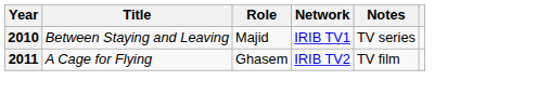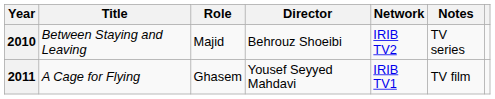+ column: Director | Behrouz Shoeibi | Yousef Seyyed Mahdavi
2010 | Network: IRIB TV1 -> IRIB TV2
2011 | Network: IRIB TV2 -> IRIB TV1
